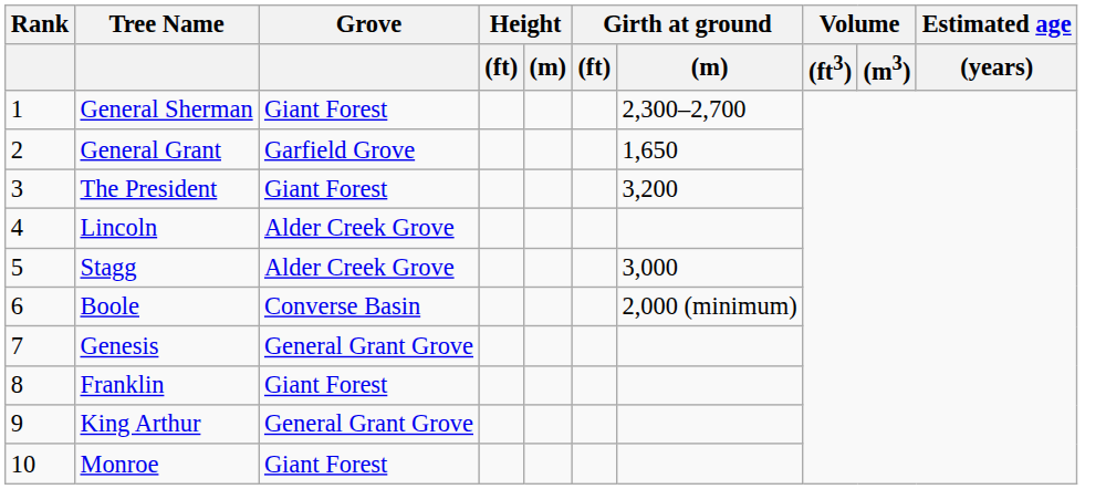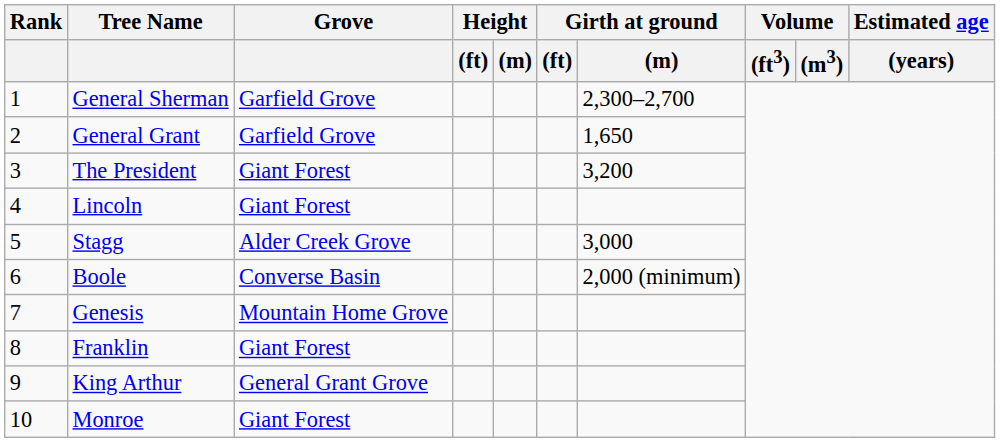General Sherman | Grove: Giant Forest -> Garfield Grove
Lincoln | Grove: Alder Creek Grove -> Giant Forest
Genesis | Grove: General Grant Grove -> Mountain Home Grove
